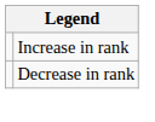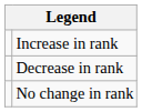+ row: No change in rank
